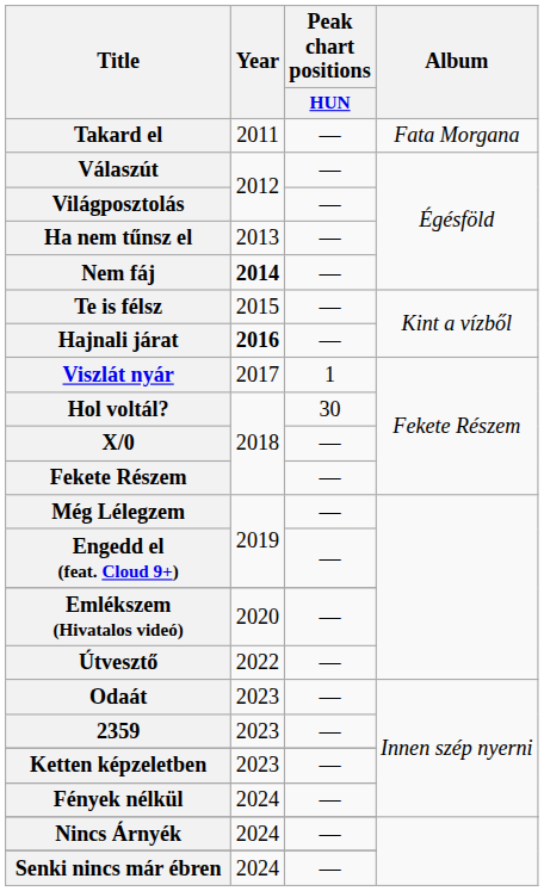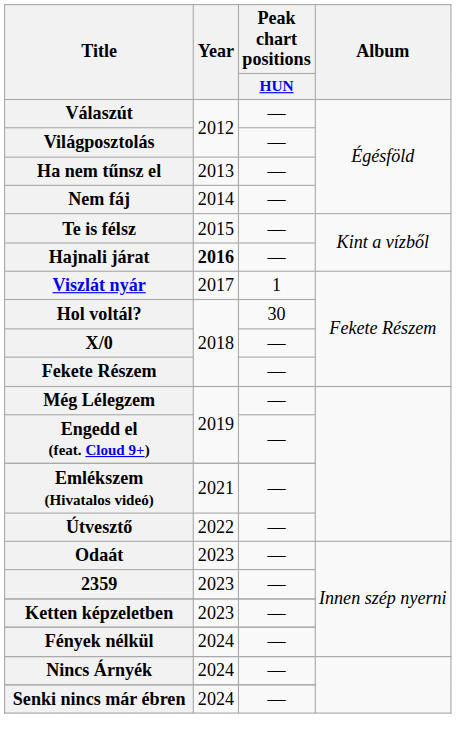- row: Takard el | 2011 | — | Fata Morgana
Nem fáj | Year: bold -> normal
Emlékszem (Hivatalos videó) | Year: 2020 -> 2021
